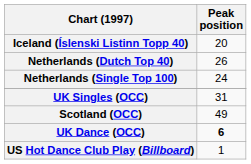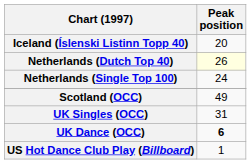Netherlands (Dutch Top 40) | Peak position: no background -> lightyellow background
rows swapped: Scotland (OCC) <-> UK Singles (OCC)
